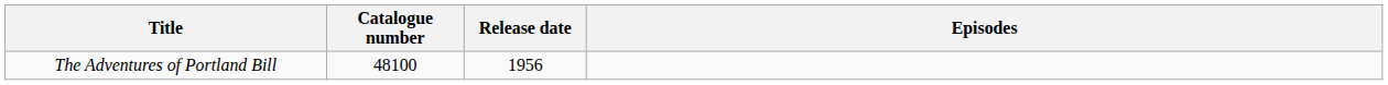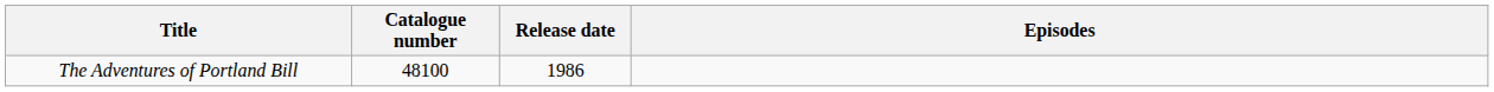The Adventures of Portland Bill | Release date: 1956 -> 1986
